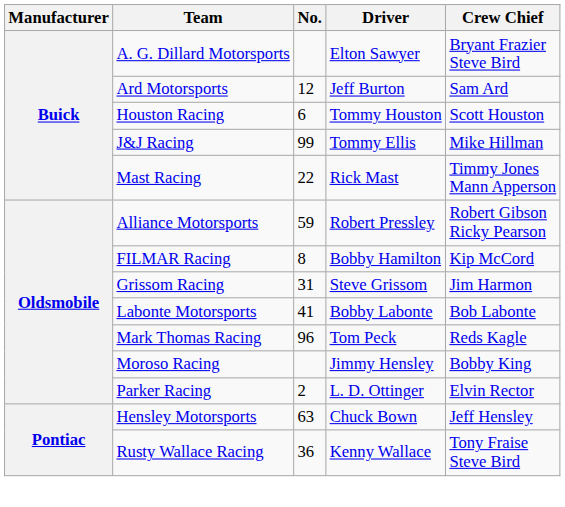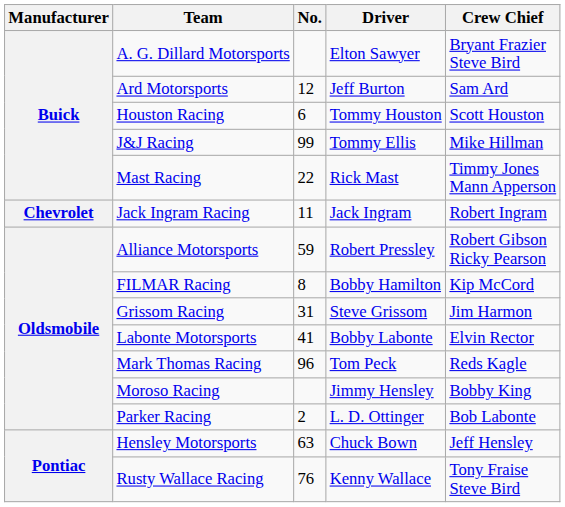+ row: Chevrolet | Jack Ingram Racing | 11 | Jack Ingram | Robert Ingram
Labonte Motorsports | Crew Chief: Bob Labonte -> Elvin Rector
Parker Racing | Crew Chief: Elvin Rector -> Bob Labonte
Rusty Wallace Racing | No.: 36 -> 76
